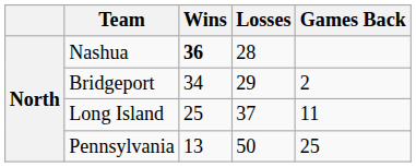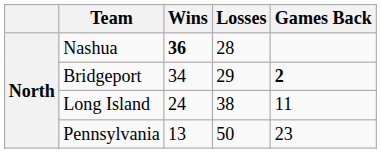Bridgeport | Games Back: normal -> bold
Long Island | Wins: 25 -> 24
Long Island | Losses: 37 -> 38
Pennsylvania | Games Back: 25 -> 23
